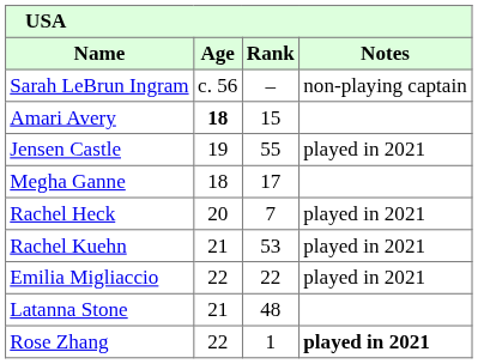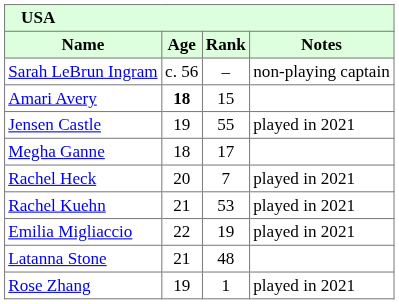Emilia Migliaccio | Rank: 22 -> 19
Rose Zhang | Age: 22 -> 19
Rose Zhang | Notes: bold -> normal
